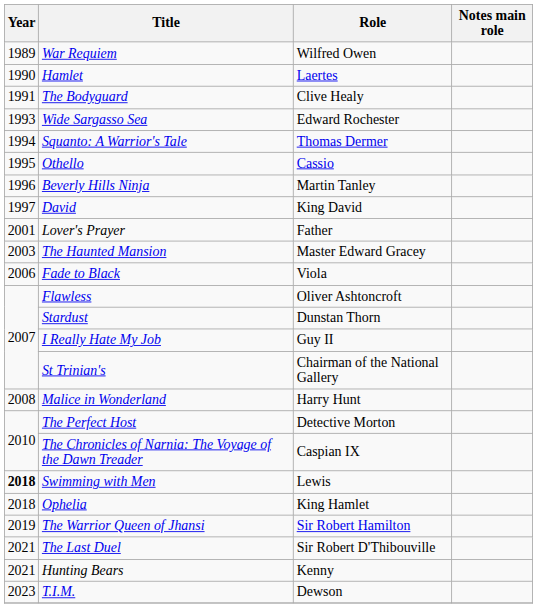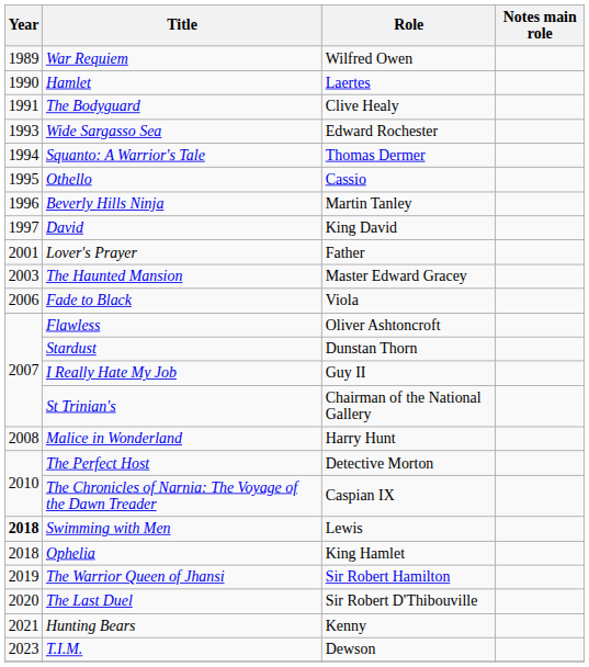The Last Duel | Year: 2021 -> 2020
